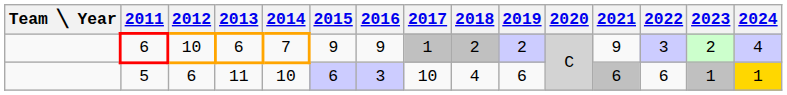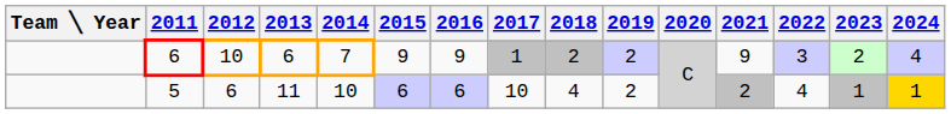5 | 2016: 3 -> 6
5 | 2019: 6 -> 2
5 | 2021: 6 -> 2
5 | 2022: 6 -> 4
